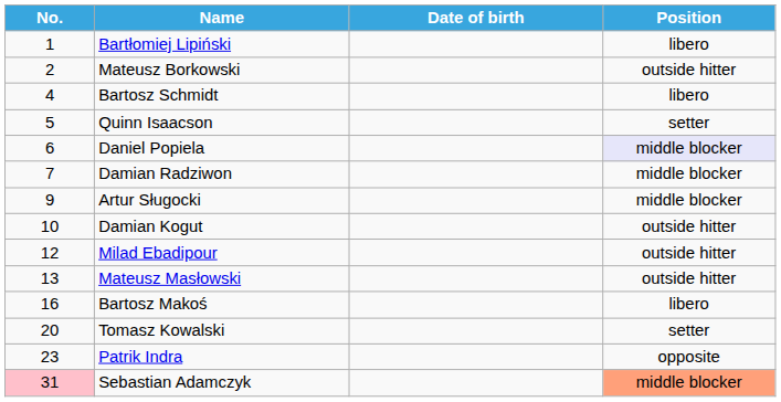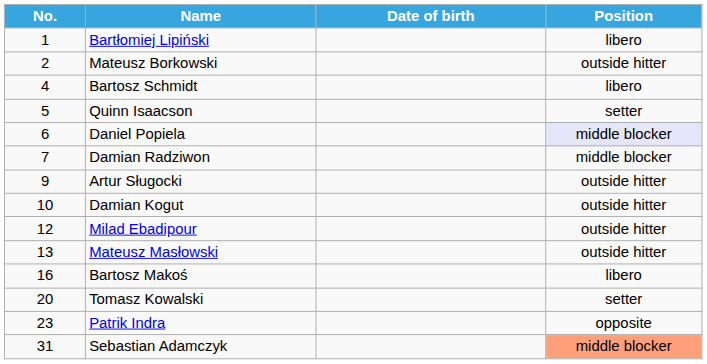Artur Sługocki | Position: middle blocker -> outside hitter
Sebastian Adamczyk | No.: pink background -> no background
